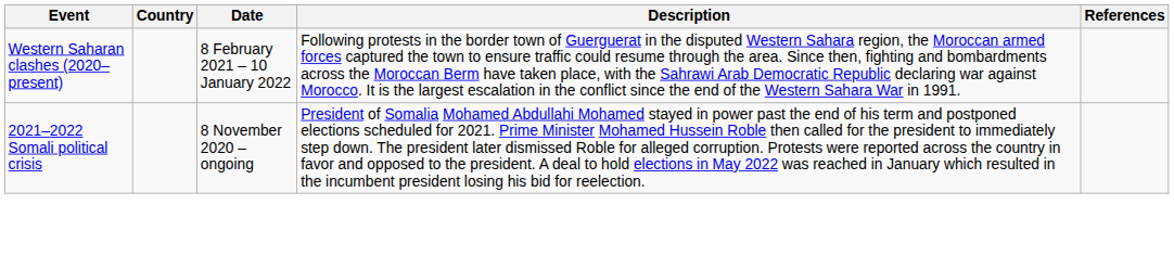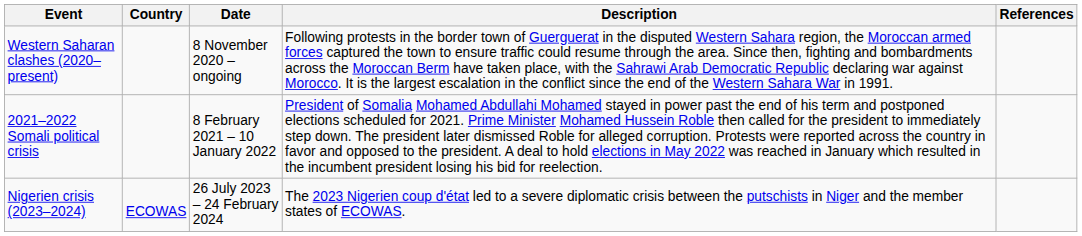Western Saharan clashes (2020–present) | Date: 8 February 2021 – 10 January 2022 -> 8 November 2020 – ongoing
2021–2022 Somali political crisis | Date: 8 November 2020 – ongoing -> 8 February 2021 – 10 January 2022
+ row: Nigerien crisis (2023–2024) | ECOWAS | 26 July 2023 – 24 February 2024 | The 2023 Nigerien coup d'état led to a severe diplomatic crisis between the putschists in Niger and the member states of ECOWAS.
